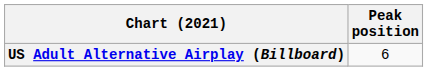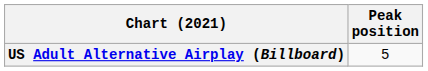US Adult Alternative Airplay (Billboard) | Peak position: 6 -> 5
